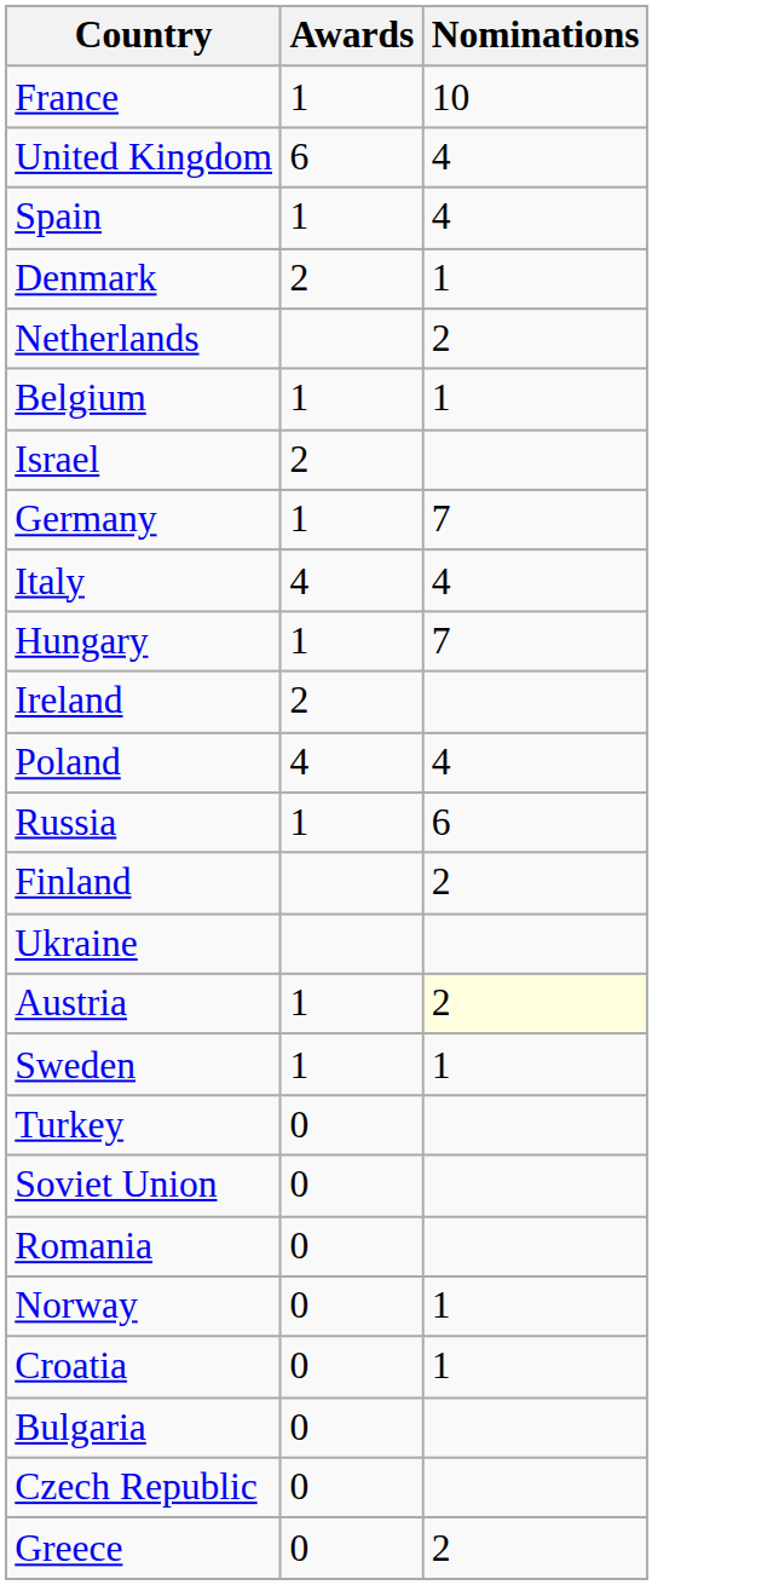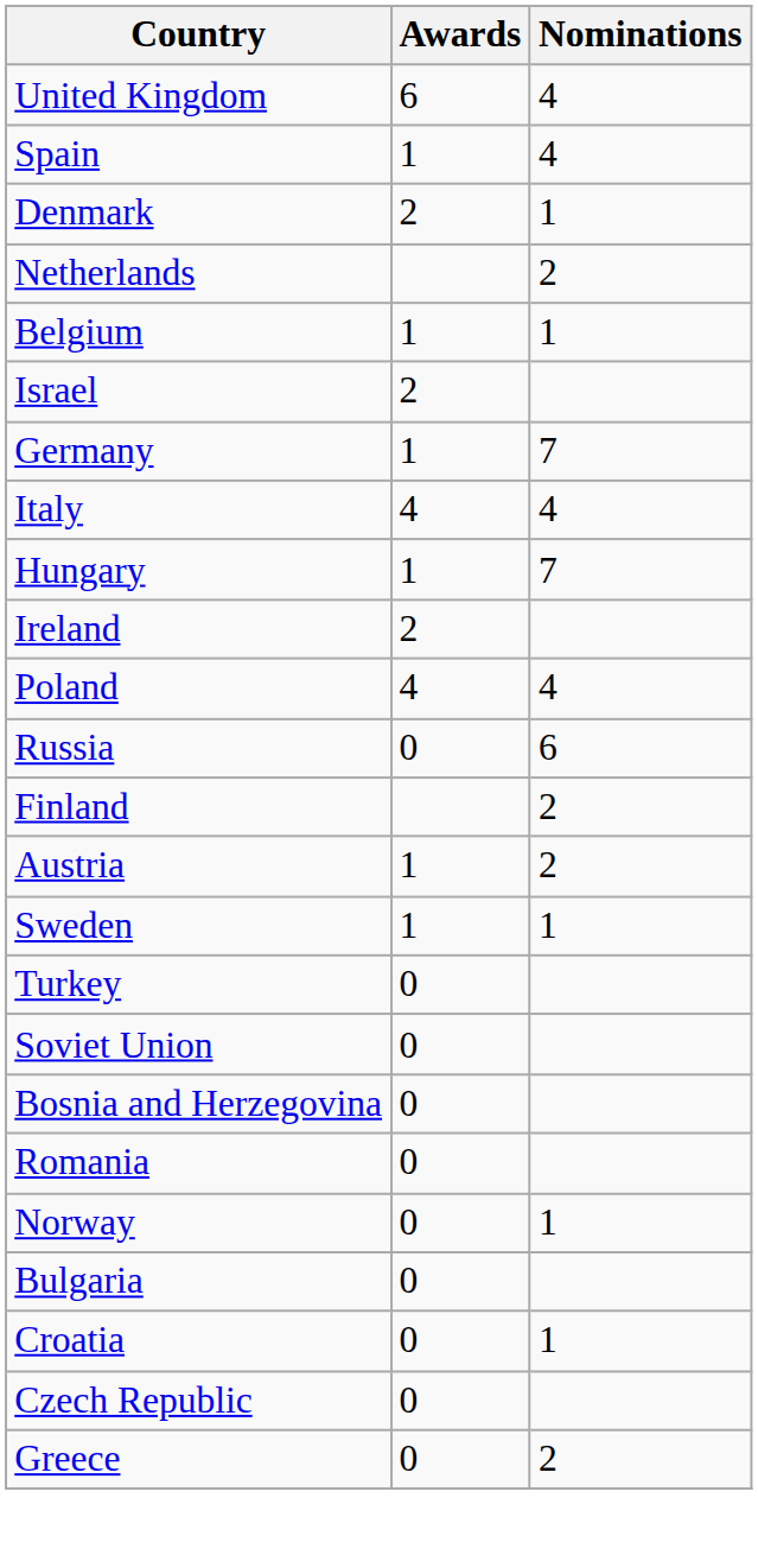- row: France | 1 | 10
Russia | Awards: 1 -> 0
- row: Ukraine
Austria | Nominations: lightyellow background -> no background
+ row: Bosnia and Herzegovina | 0
rows swapped: Bulgaria <-> Croatia
